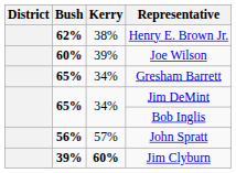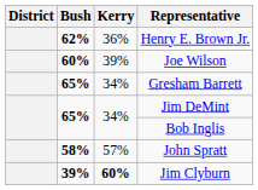Henry E. Brown Jr. | Kerry: 38% -> 36%
John Spratt | Bush: 56% -> 58%
